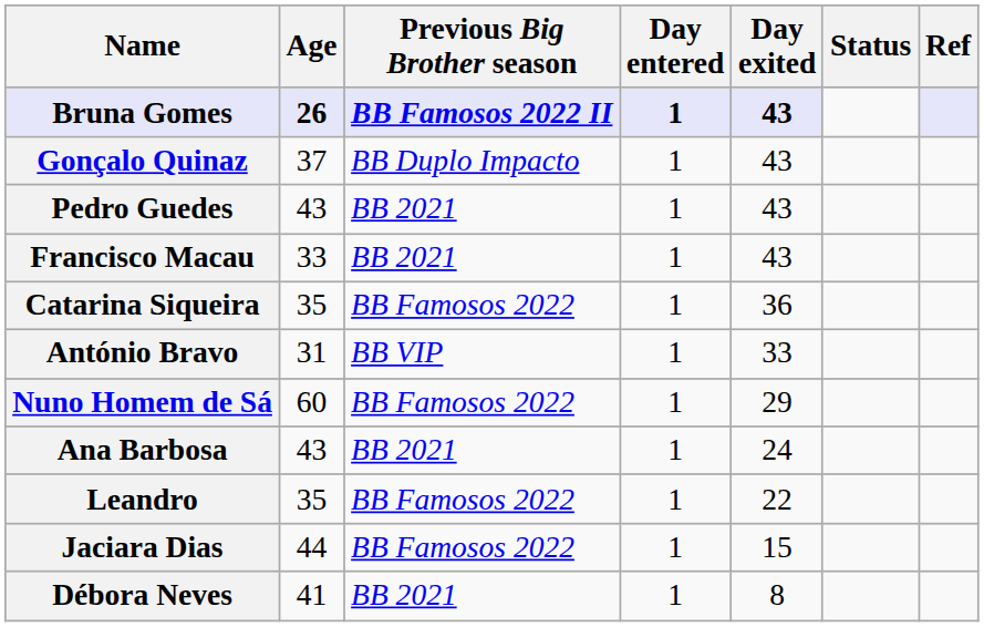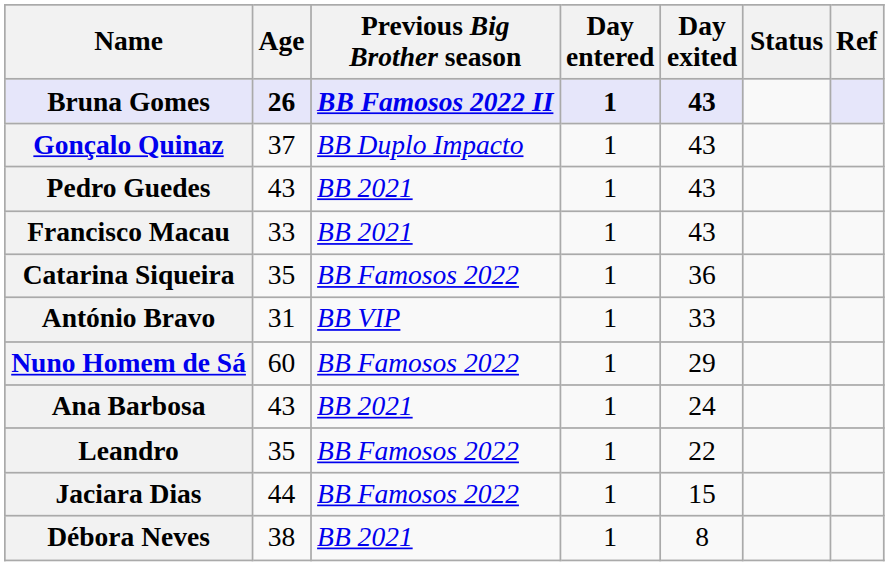Débora Neves | Age: 41 -> 38
